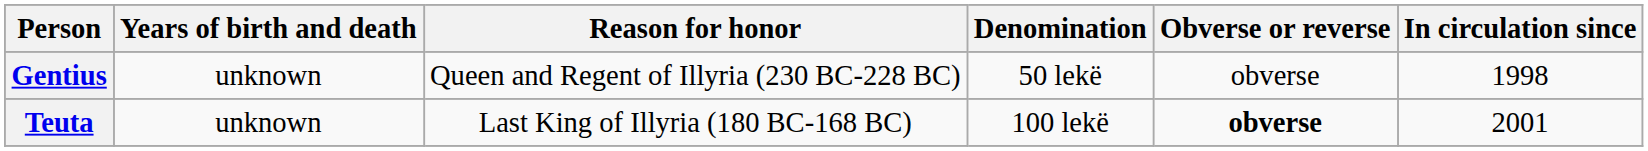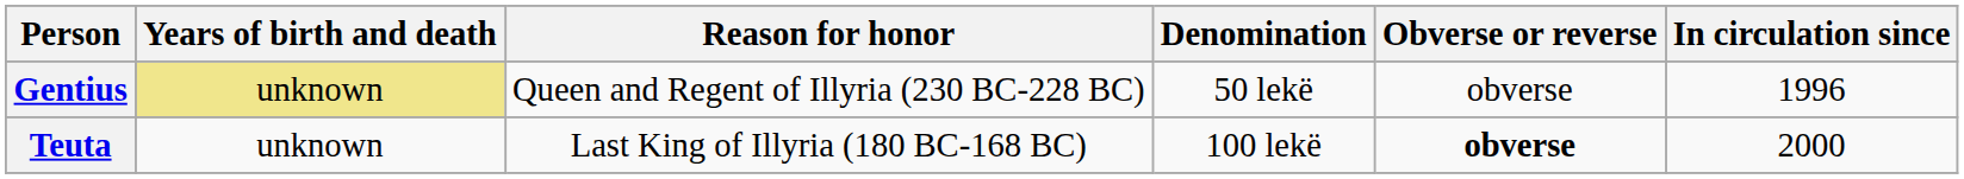Gentius | Years of birth and death: no background -> khaki background
Gentius | In circulation since: 1998 -> 1996
Teuta | In circulation since: 2001 -> 2000
